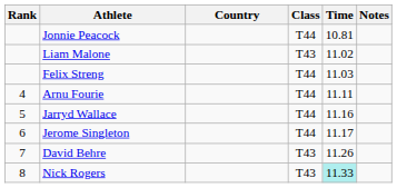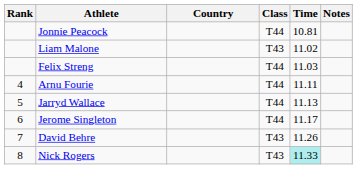Jarryd Wallace | Time: 11.16 -> 11.13
